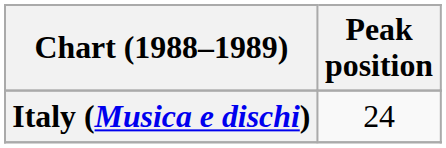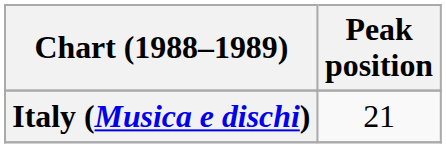Italy (Musica e dischi) | Peak position: 24 -> 21
